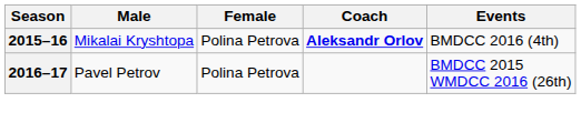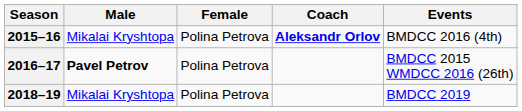2016–17 | Male: normal -> bold
+ row: 2018–19 | Mikalai Kryshtopa | Polina Petrova | BMDCC 2019
